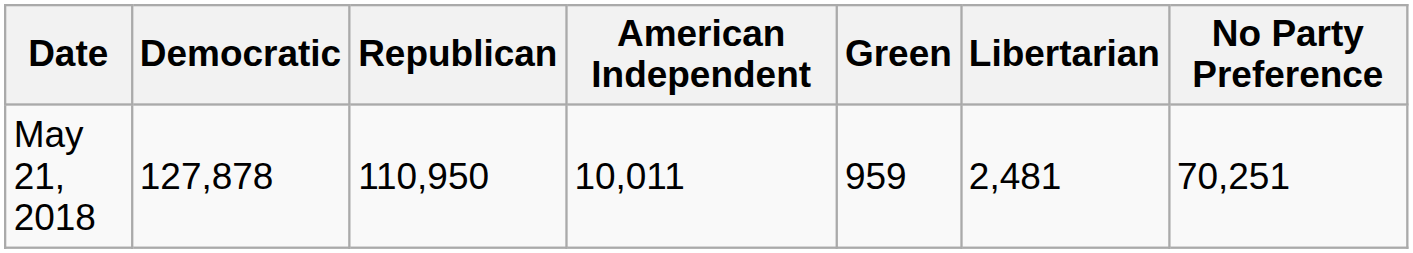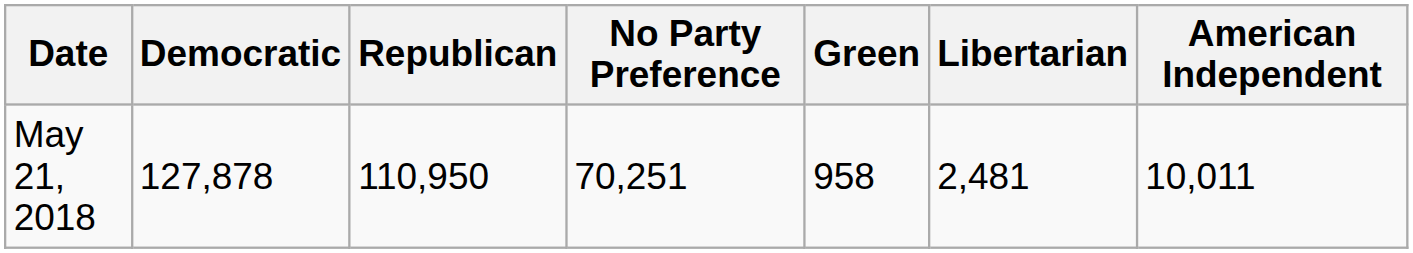columns swapped: American Independent <-> No Party Preference
May 21, 2018 | Green: 959 -> 958
